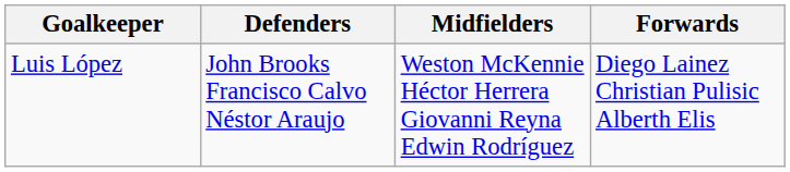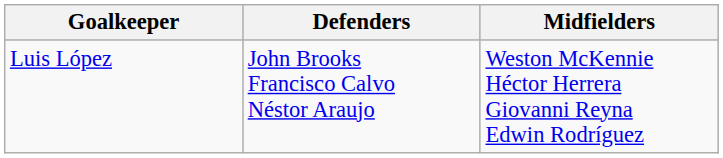- column: Forwards | Diego Lainez Christian Pulisic Alberth Elis
